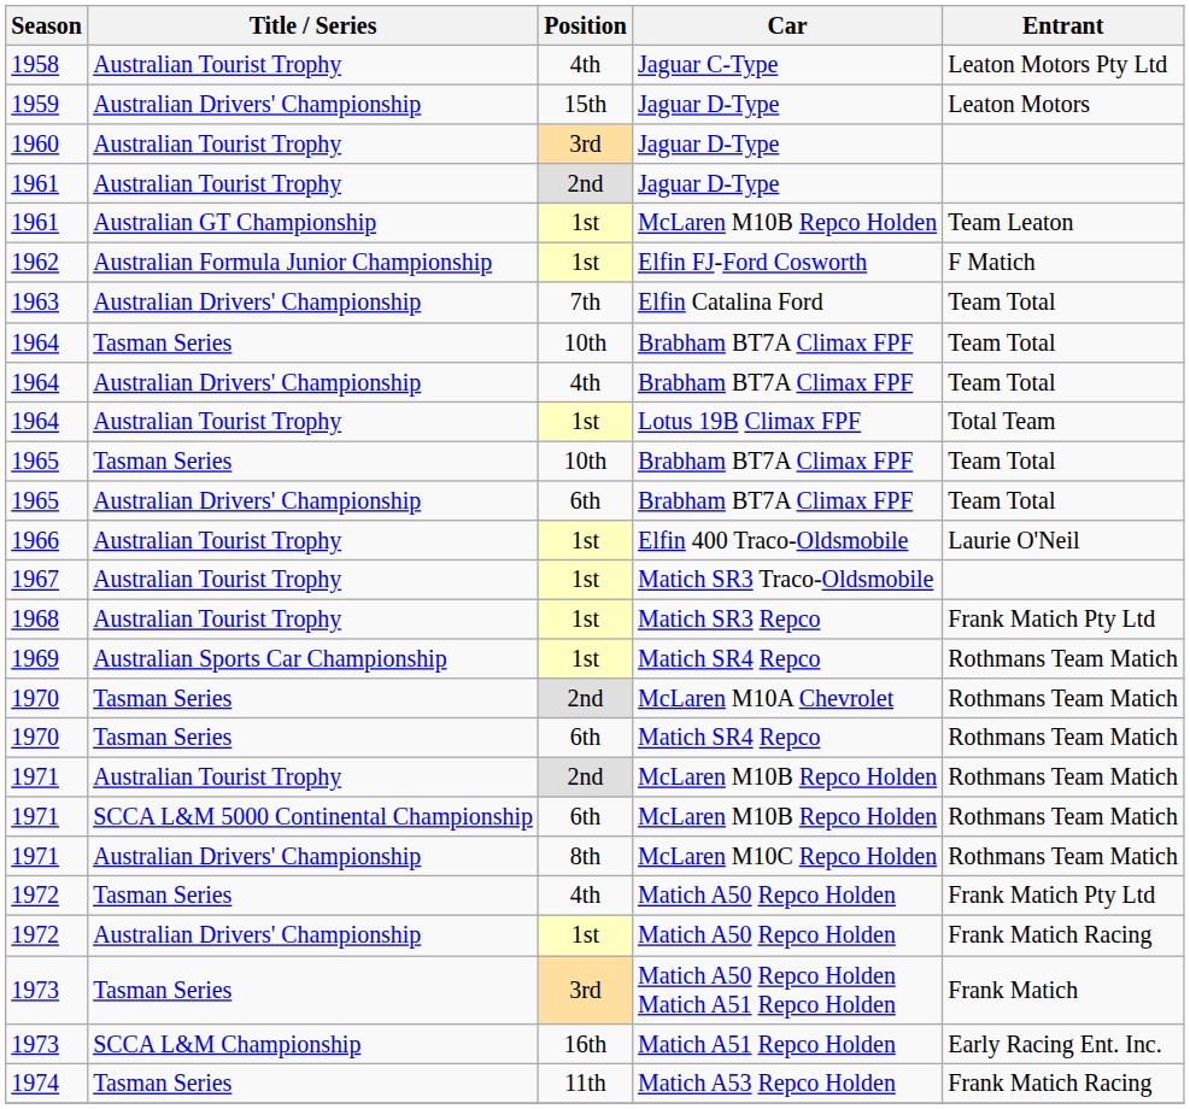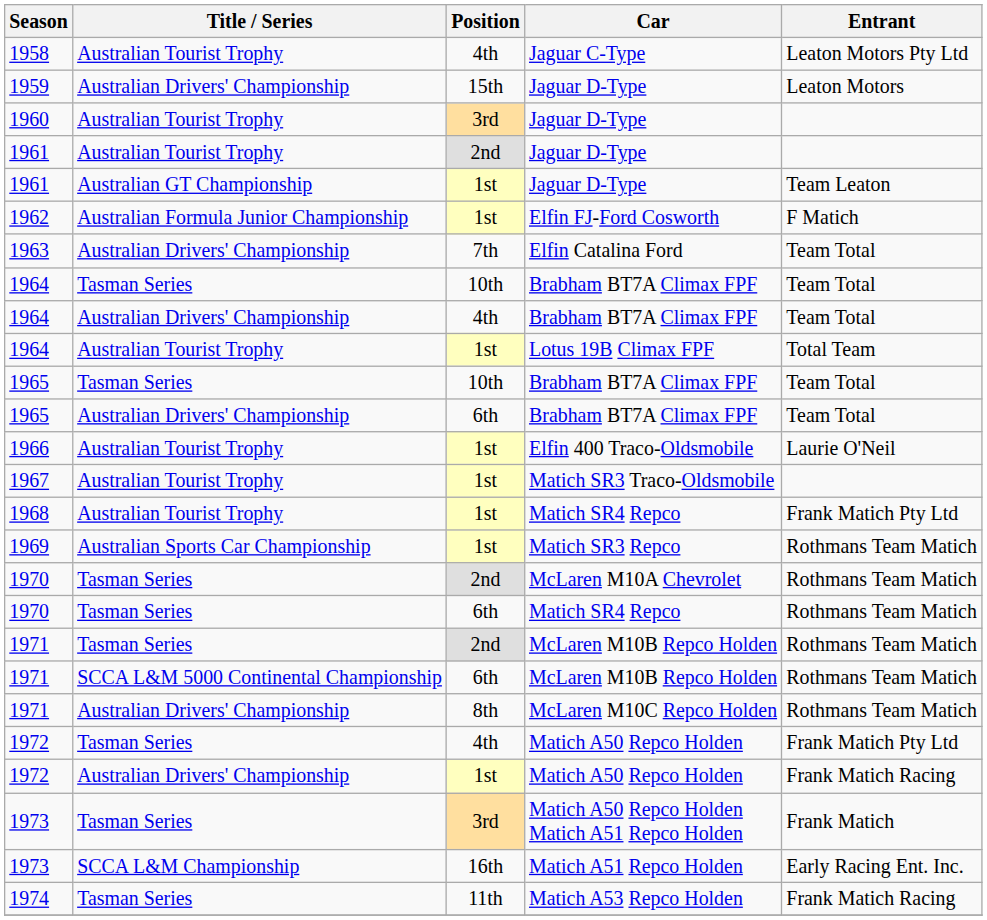1961 / 1st | Car: McLaren M10B Repco Holden -> Jaguar D-Type
1968 | Car: Matich SR3 Repco -> Matich SR4 Repco
1969 | Car: Matich SR4 Repco -> Matich SR3 Repco
1971 / 2nd | Title / Series: Australian Tourist Trophy -> Tasman Series
